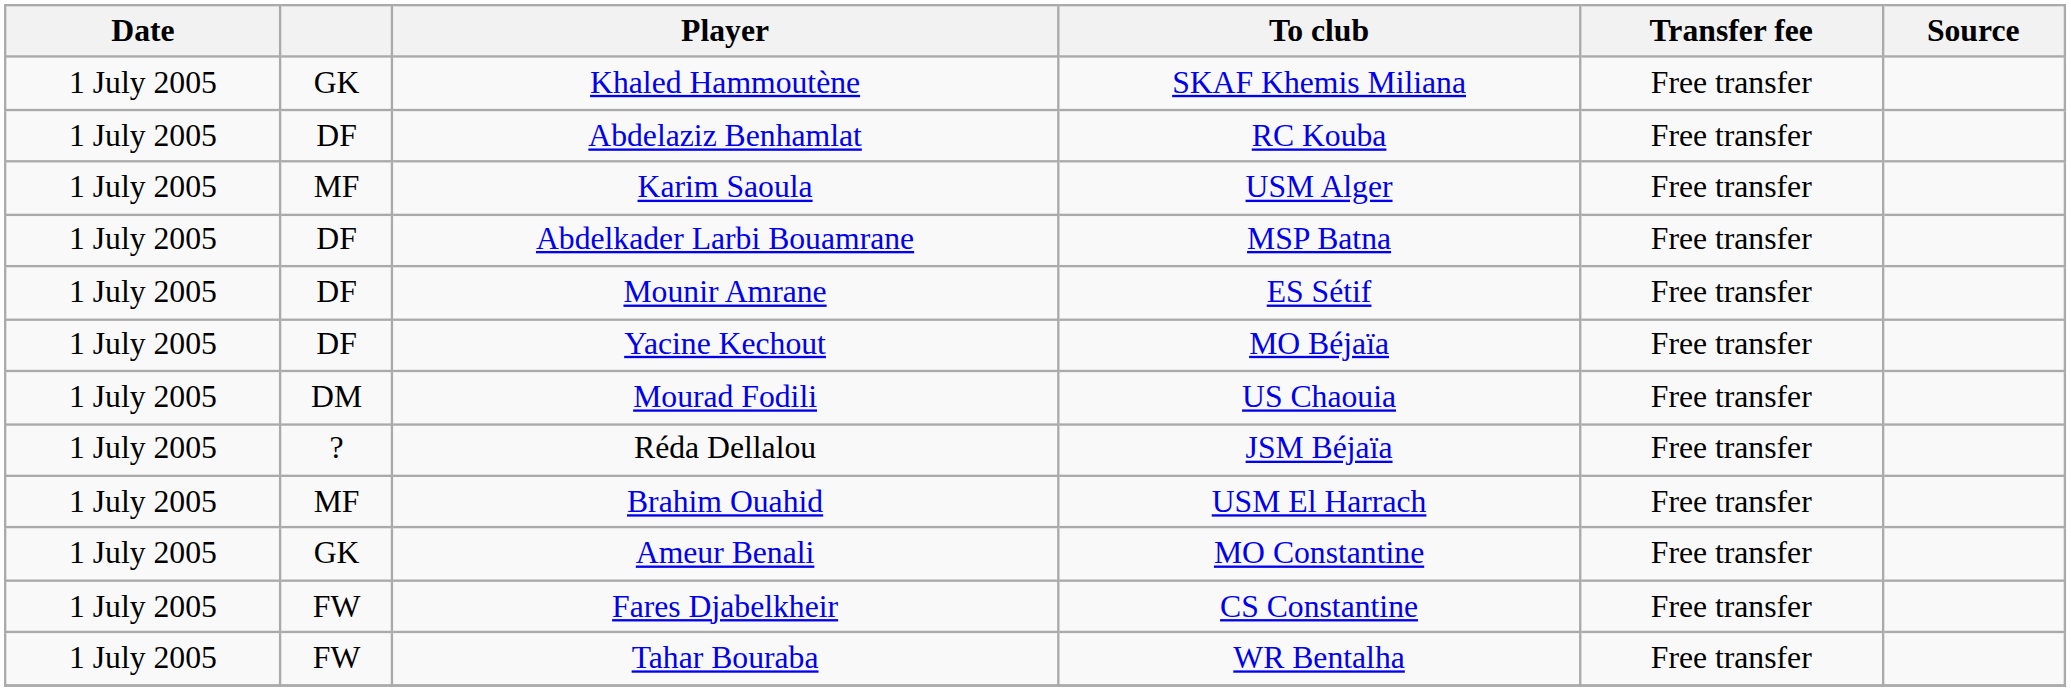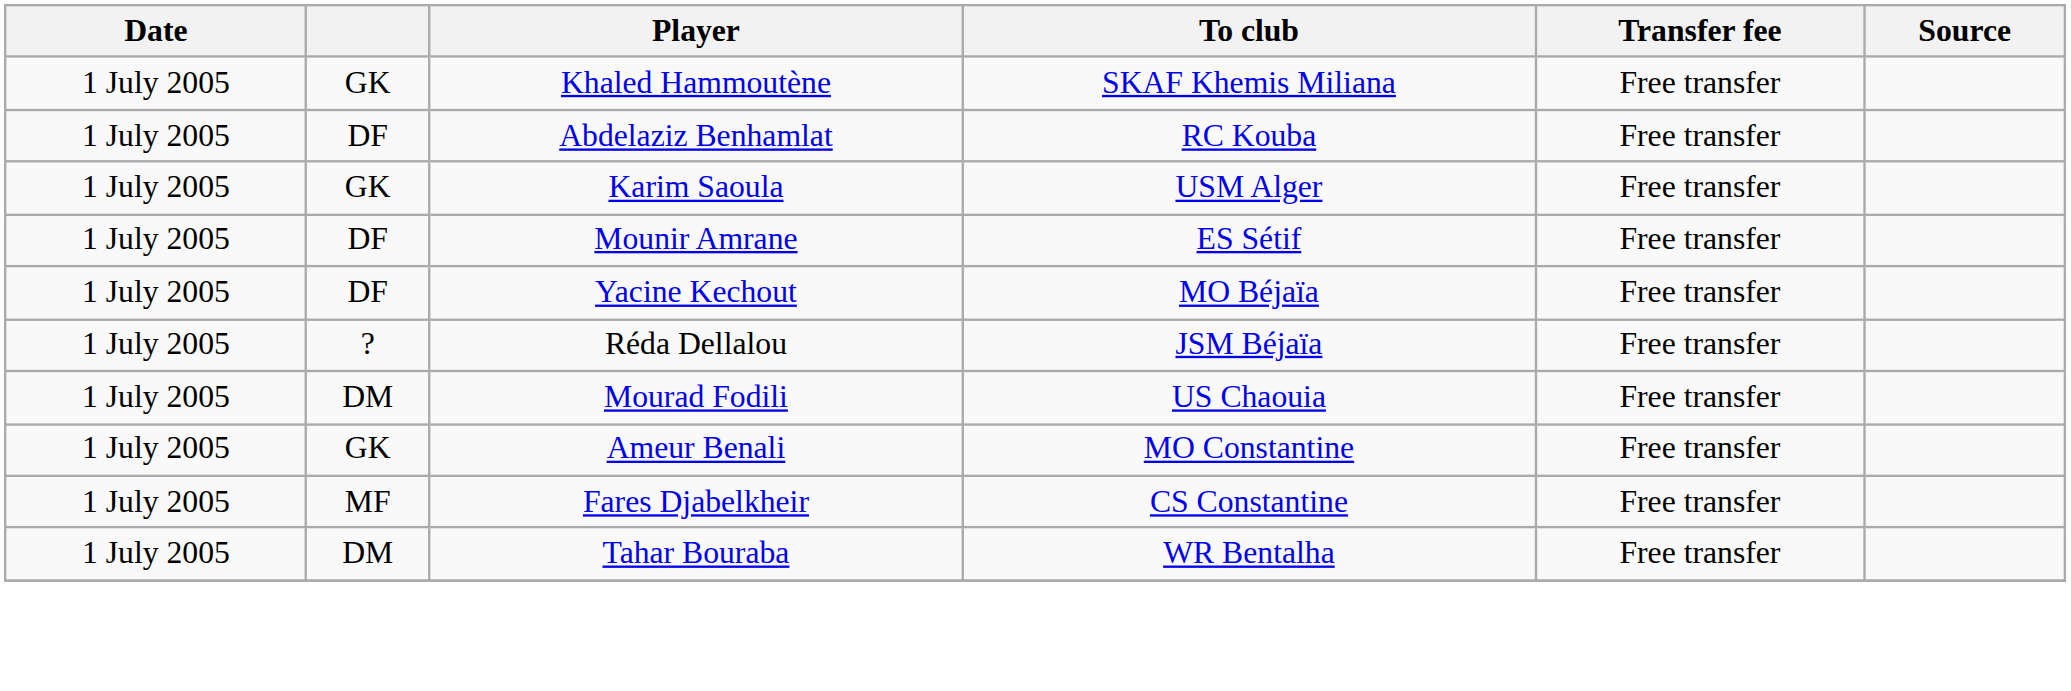Karim Saoula | column 2: MF -> GK
- row: 1 July 2005 | DF | Abdelkader Larbi Bouamrane | MSP Batna | Free transfer
rows swapped: Réda Dellalou <-> Mourad Fodili
- row: 1 July 2005 | MF | Brahim Ouahid | USM El Harrach | Free transfer
Fares Djabelkheir | column 2: FW -> MF
Tahar Bouraba | column 2: FW -> DM
